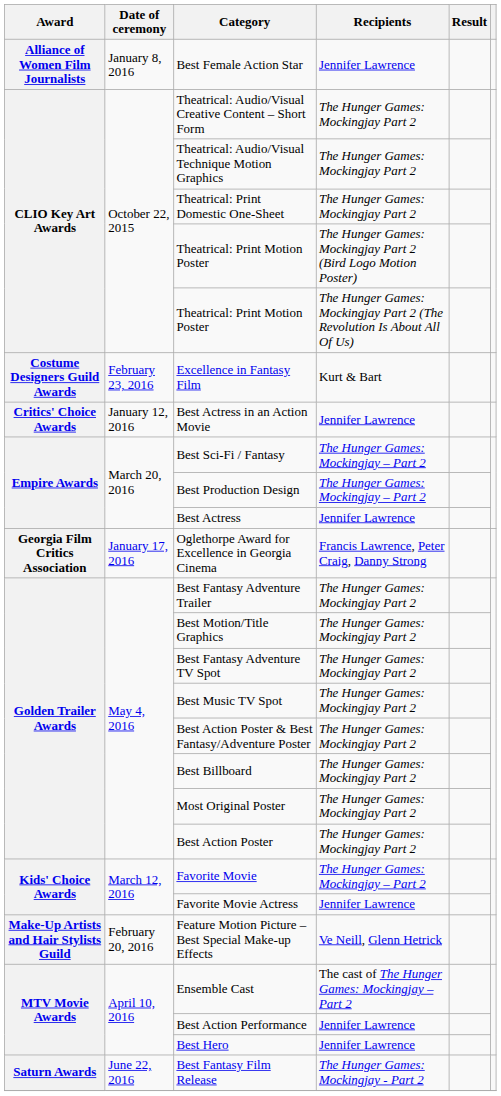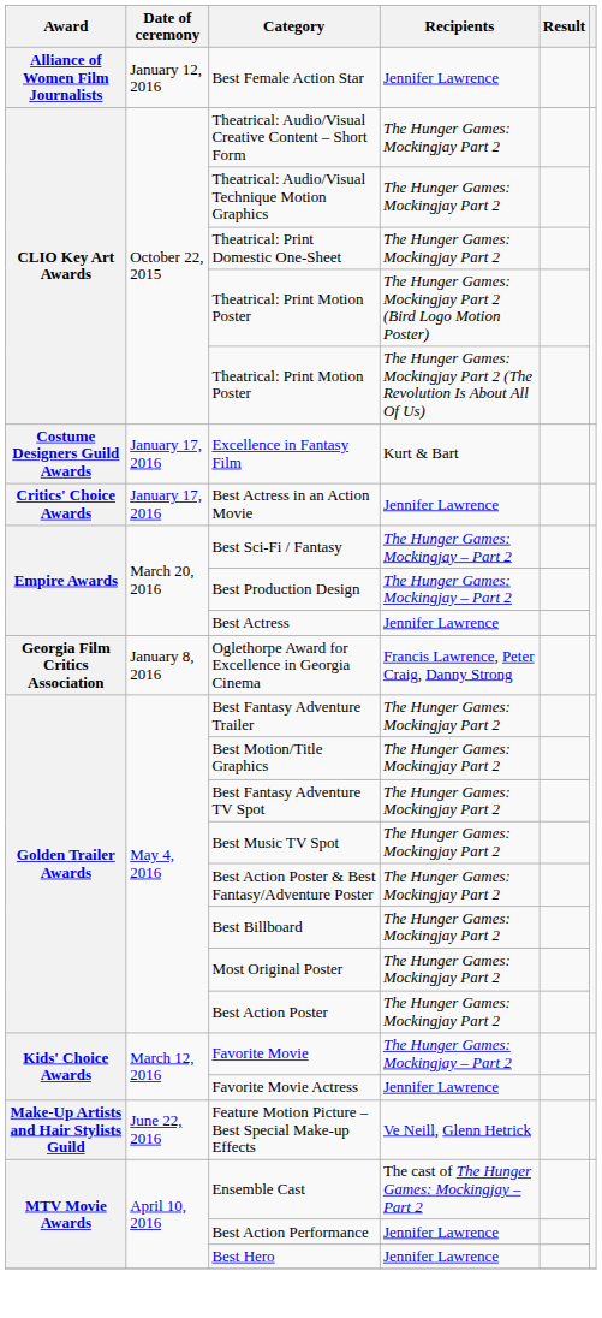Best Female Action Star | Date of ceremony: January 8, 2016 -> January 12, 2016
Excellence in Fantasy Film | Date of ceremony: February 23, 2016 -> January 17, 2016
Best Actress in an Action Movie | Date of ceremony: January 12, 2016 -> January 17, 2016
Oglethorpe Award for Excellence in Georgia Cinema | Date of ceremony: January 17, 2016 -> January 8, 2016
Feature Motion Picture – Best Special Make-up Effects | Date of ceremony: February 20, 2016 -> June 22, 2016
- row: Saturn Awards | June 22, 2016 | Best Fantasy Film Release | The Hunger Games: Mockingjay - Part 2
